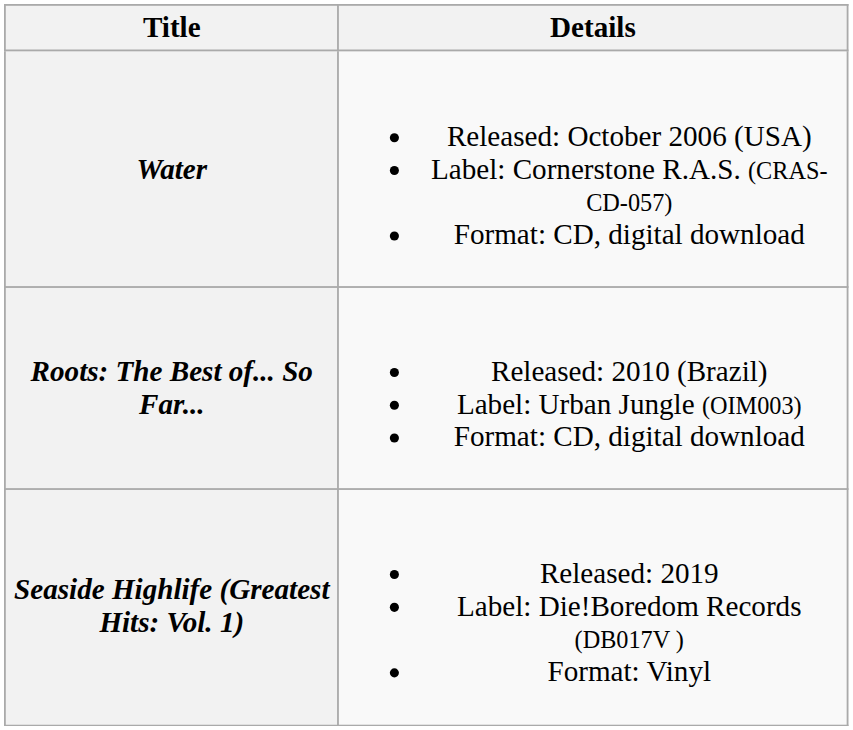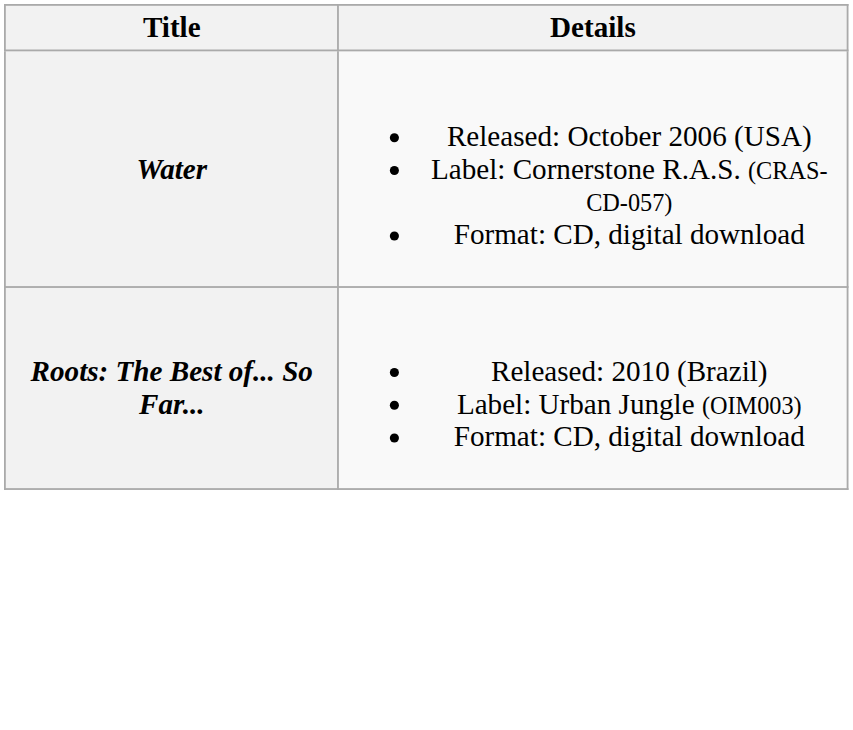- row: Seaside Highlife (Greatest Hits: Vol. 1) | Released: 2019 Label: Die!Boredom Records (DB017V ) Format: Vinyl
